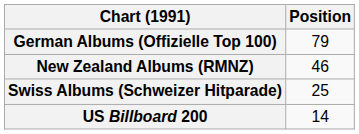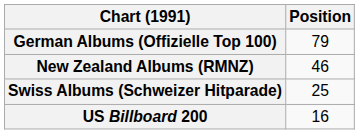US Billboard 200 | Position: 14 -> 16
